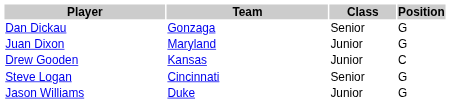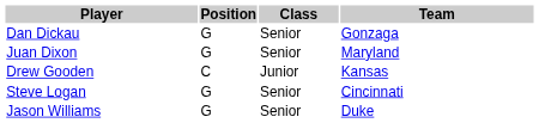columns swapped: Position <-> Team
Juan Dixon | Class: Junior -> Senior
Jason Williams | Class: Junior -> Senior
